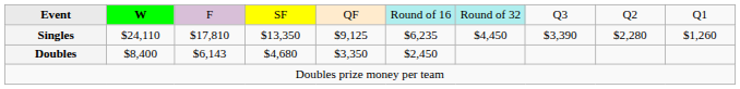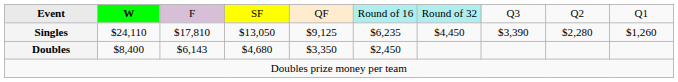Singles | column 4: $13,350 -> $13,050
